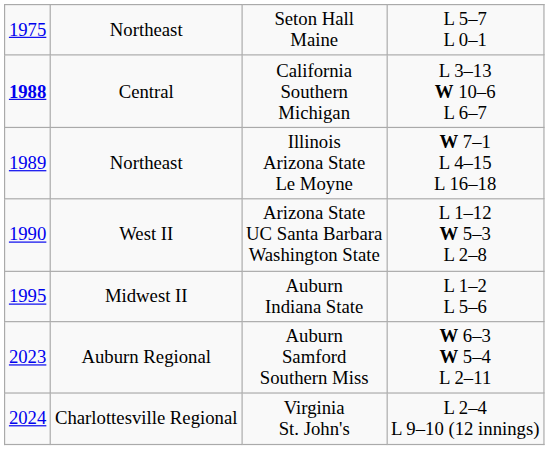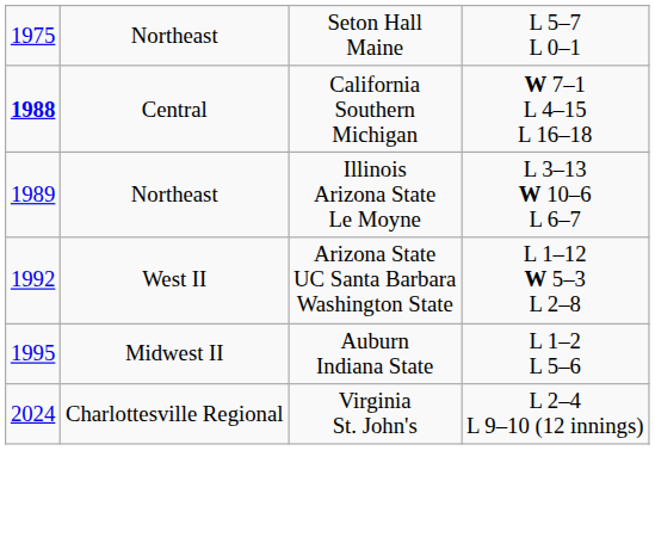Central | column 4: L 3–13 W 10–6 L 6–7 -> W 7–1 L 4–15 L 16–18
Northeast / Illinois Arizona State Le Moyne | column 4: W 7–1 L 4–15 L 16–18 -> L 3–13 W 10–6 L 6–7
West II | column 1: 1990 -> 1992
- row: 2023 | Auburn Regional | Auburn Samford Southern Miss | W 6–3 W 5–4 L 2–11
